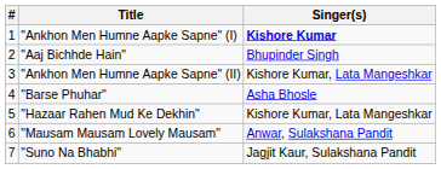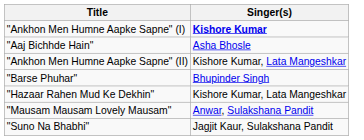- column: # | 1 | 2 | 3 | 4 | 5 | 6 | 7
"Aaj Bichhde Hain" | Singer(s): Bhupinder Singh -> Asha Bhosle
"Barse Phuhar" | Singer(s): Asha Bhosle -> Bhupinder Singh
